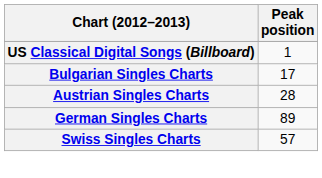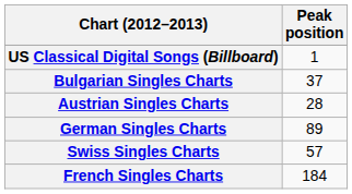Bulgarian Singles Charts | Peak position: 17 -> 37
+ row: French Singles Charts | 184
